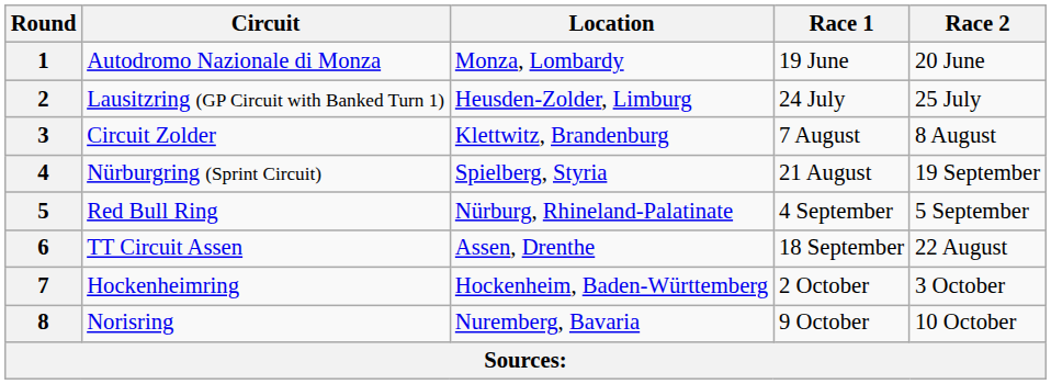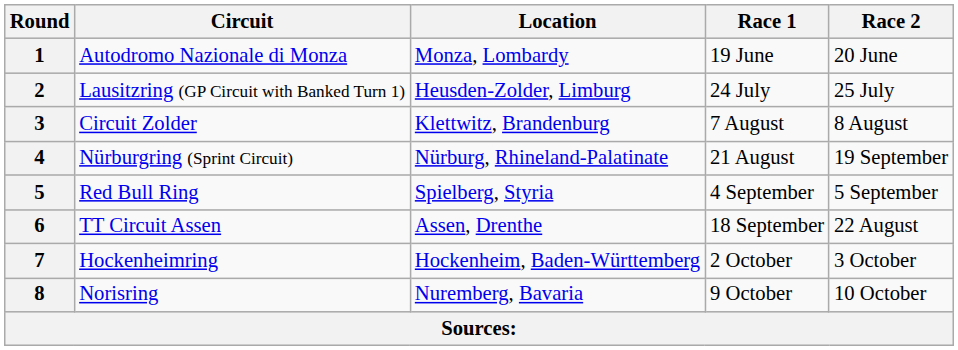4 | Location: Spielberg, Styria -> Nürburg, Rhineland-Palatinate
5 | Location: Nürburg, Rhineland-Palatinate -> Spielberg, Styria
